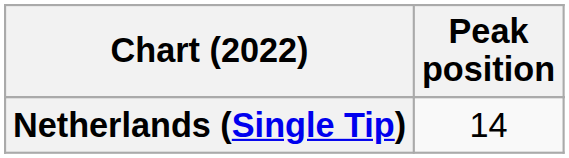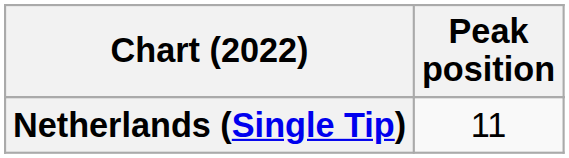Netherlands (Single Tip) | Peak position: 14 -> 11
